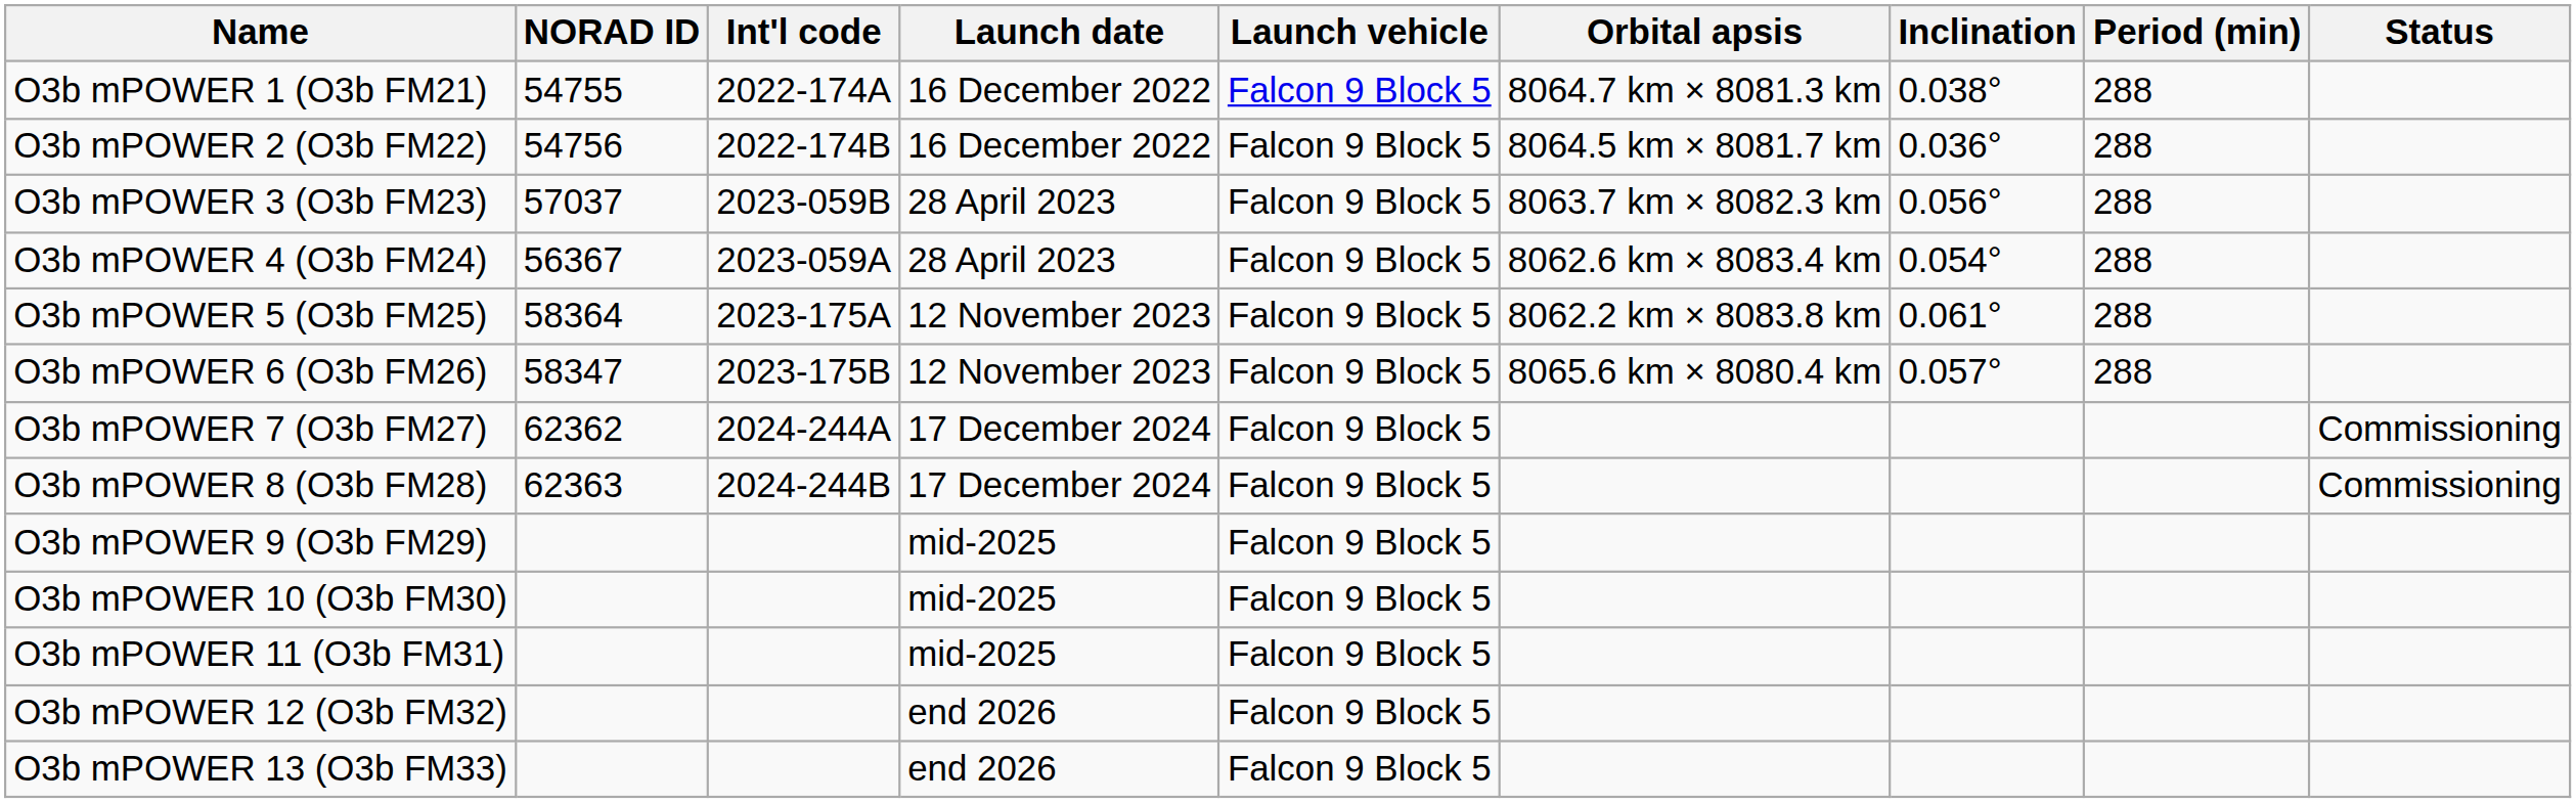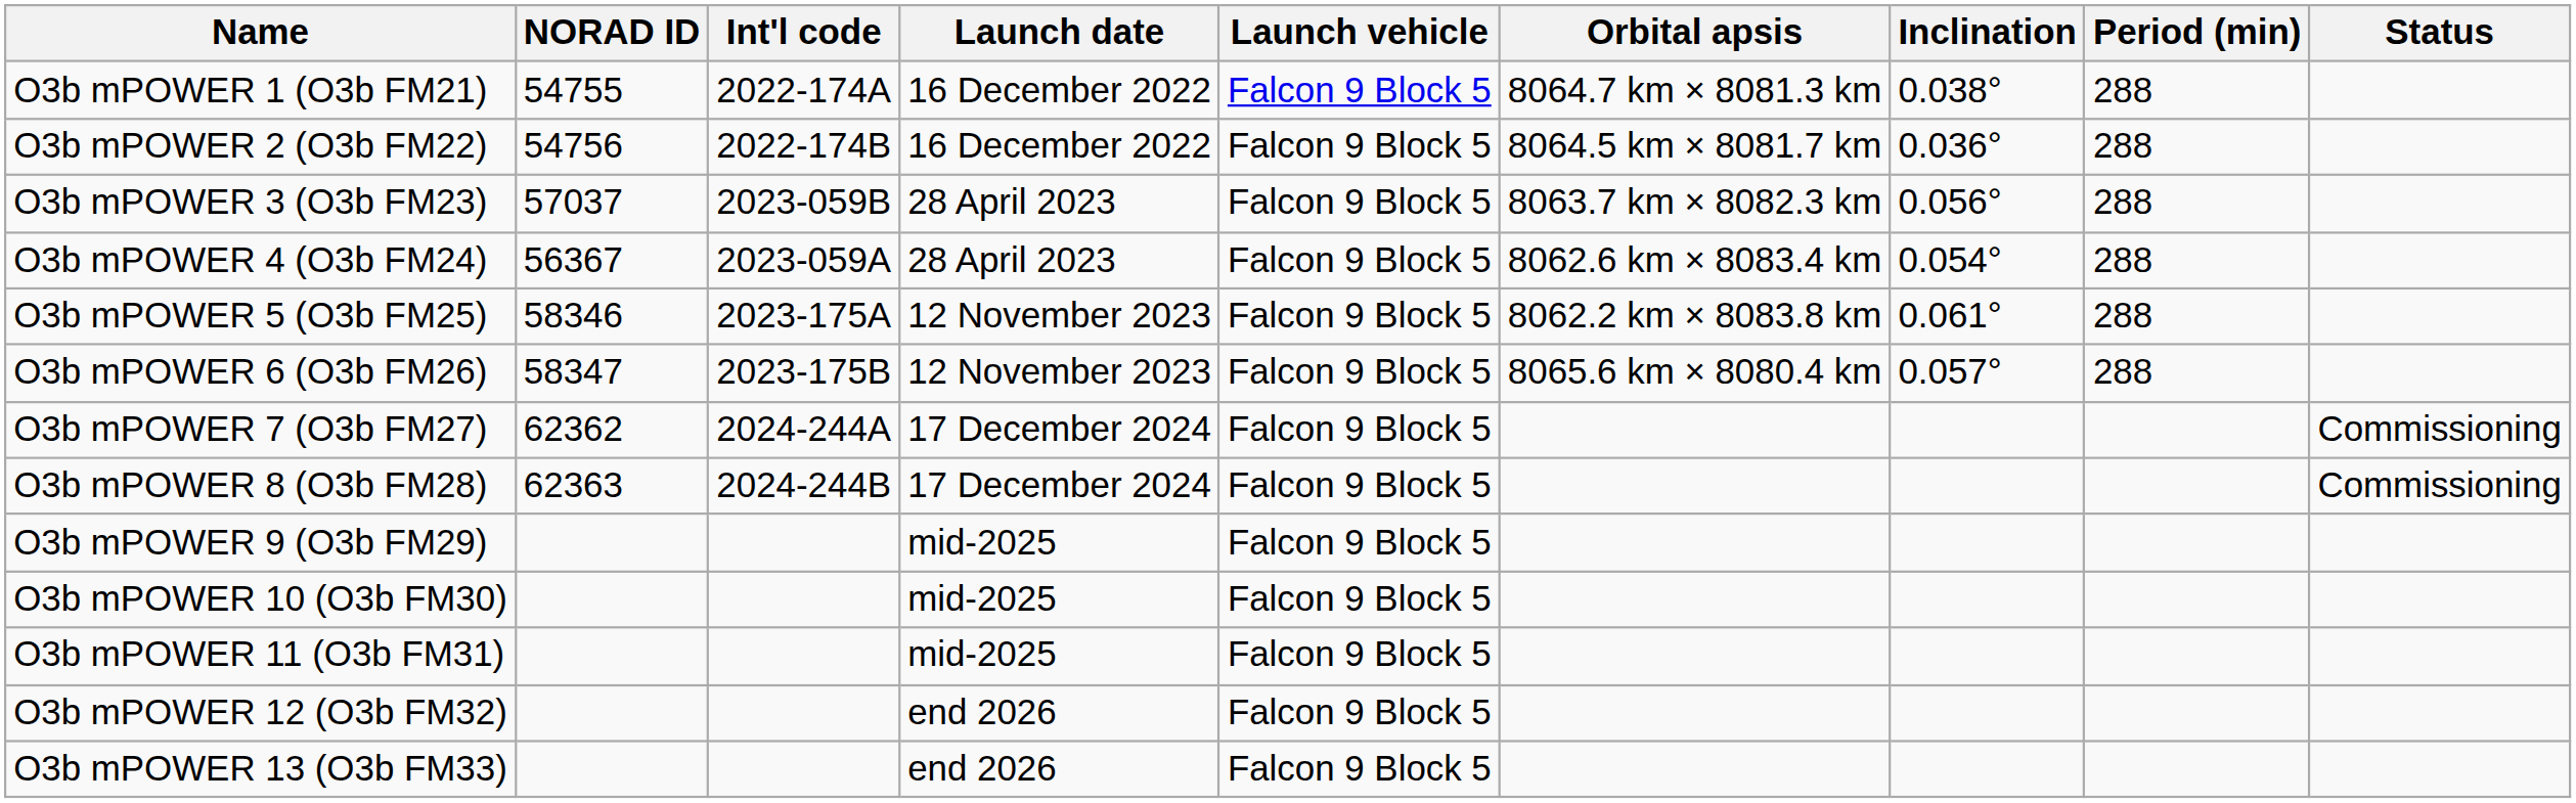O3b mPOWER 5 (O3b FM25) | NORAD ID: 58364 -> 58346
